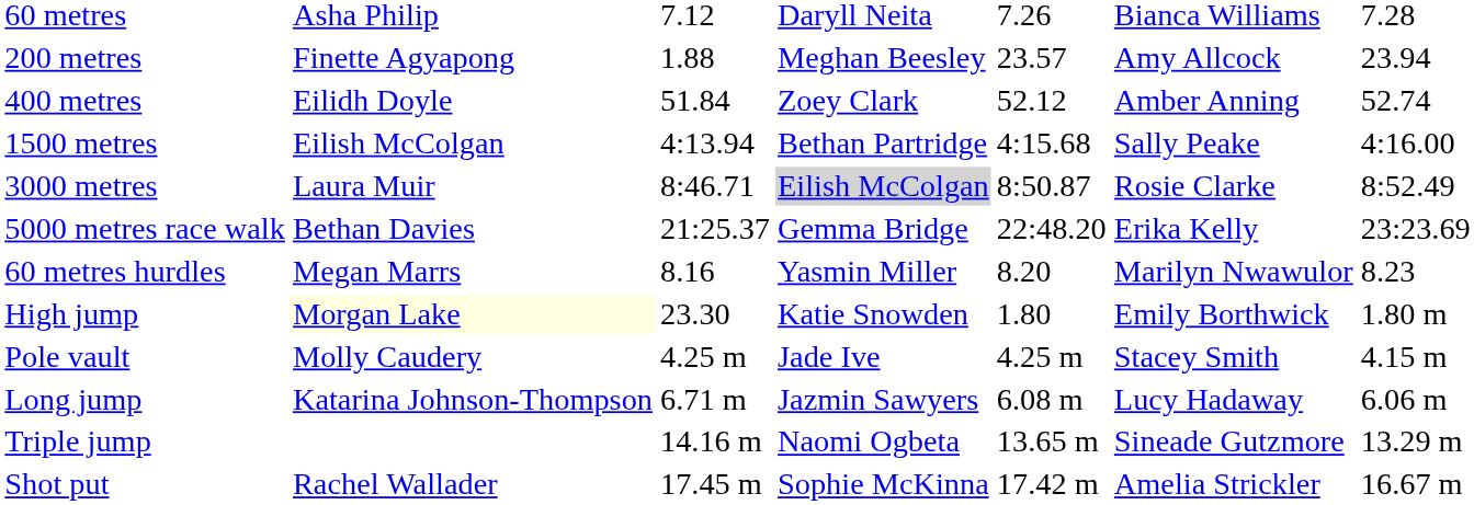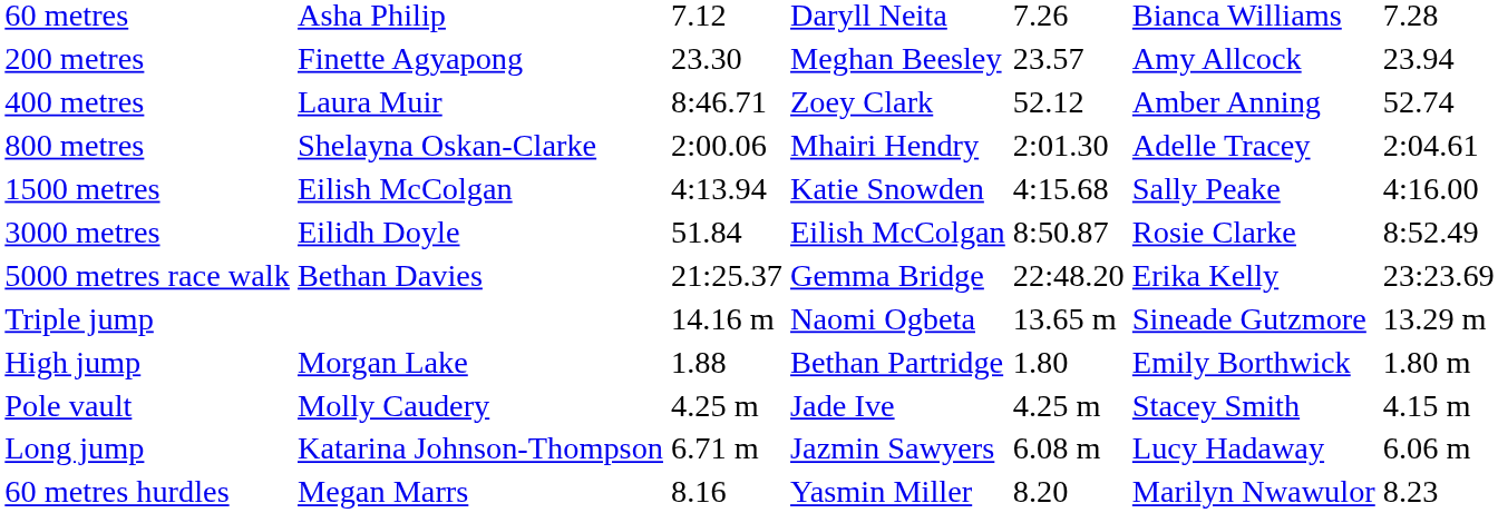200 metres | column 3: 1.88 -> 23.30
400 metres | column 2: Eilidh Doyle -> Laura Muir
400 metres | column 3: 51.84 -> 8:46.71
+ row: 800 metres | Shelayna Oskan-Clarke | 2:00.06 | Mhairi Hendry | 2:01.30 | Adelle Tracey | 2:04.61
1500 metres | column 4: Bethan Partridge -> Katie Snowden
3000 metres | column 2: Laura Muir -> Eilidh Doyle
3000 metres | column 3: 8:46.71 -> 51.84
3000 metres | column 4: lightgrey background -> no background
rows swapped: 60 metres hurdles <-> Triple jump
High jump | column 2: lightyellow background -> no background
High jump | column 3: 23.30 -> 1.88
High jump | column 4: Katie Snowden -> Bethan Partridge
- row: Shot put | Rachel Wallader | 17.45 m | Sophie McKinna | 17.42 m | Amelia Strickler | 16.67 m
